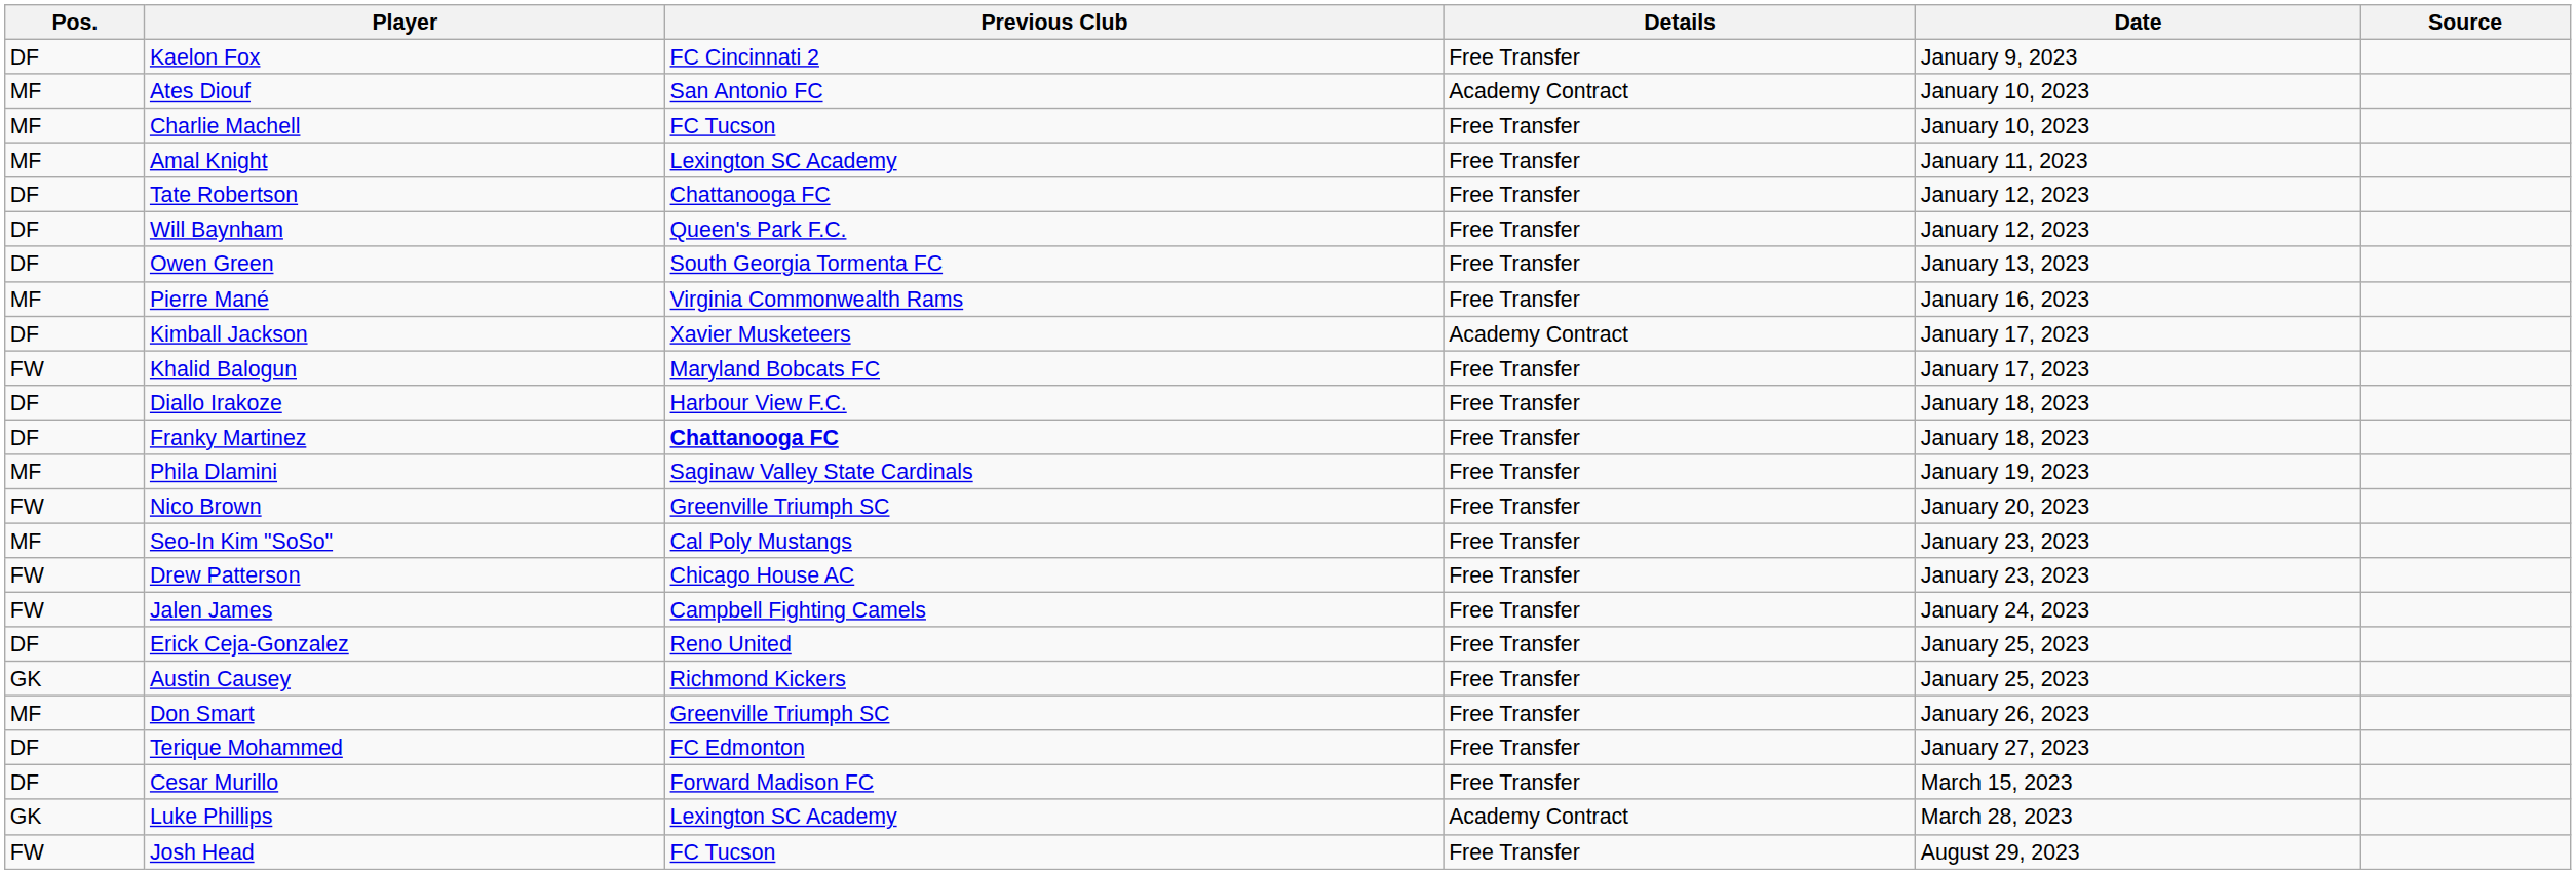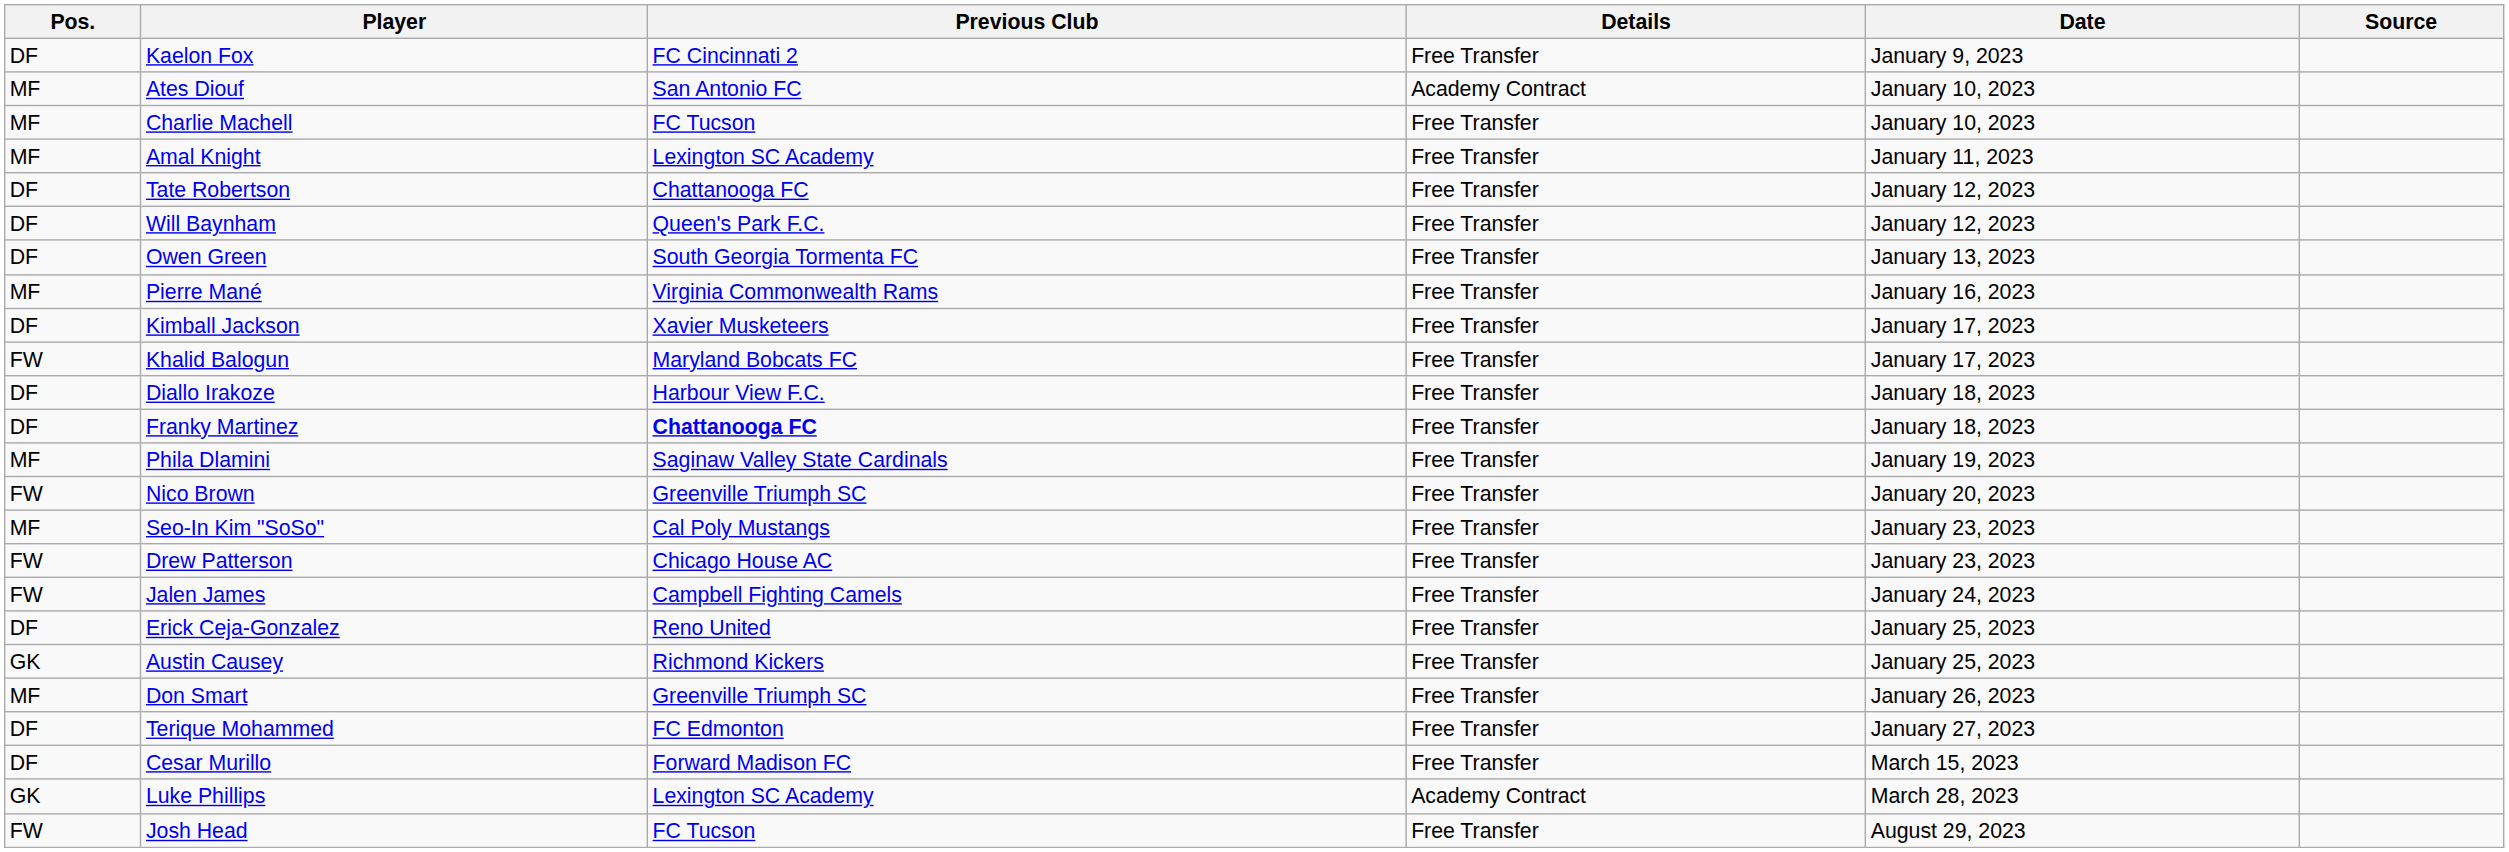Kimball Jackson | Details: Academy Contract -> Free Transfer
